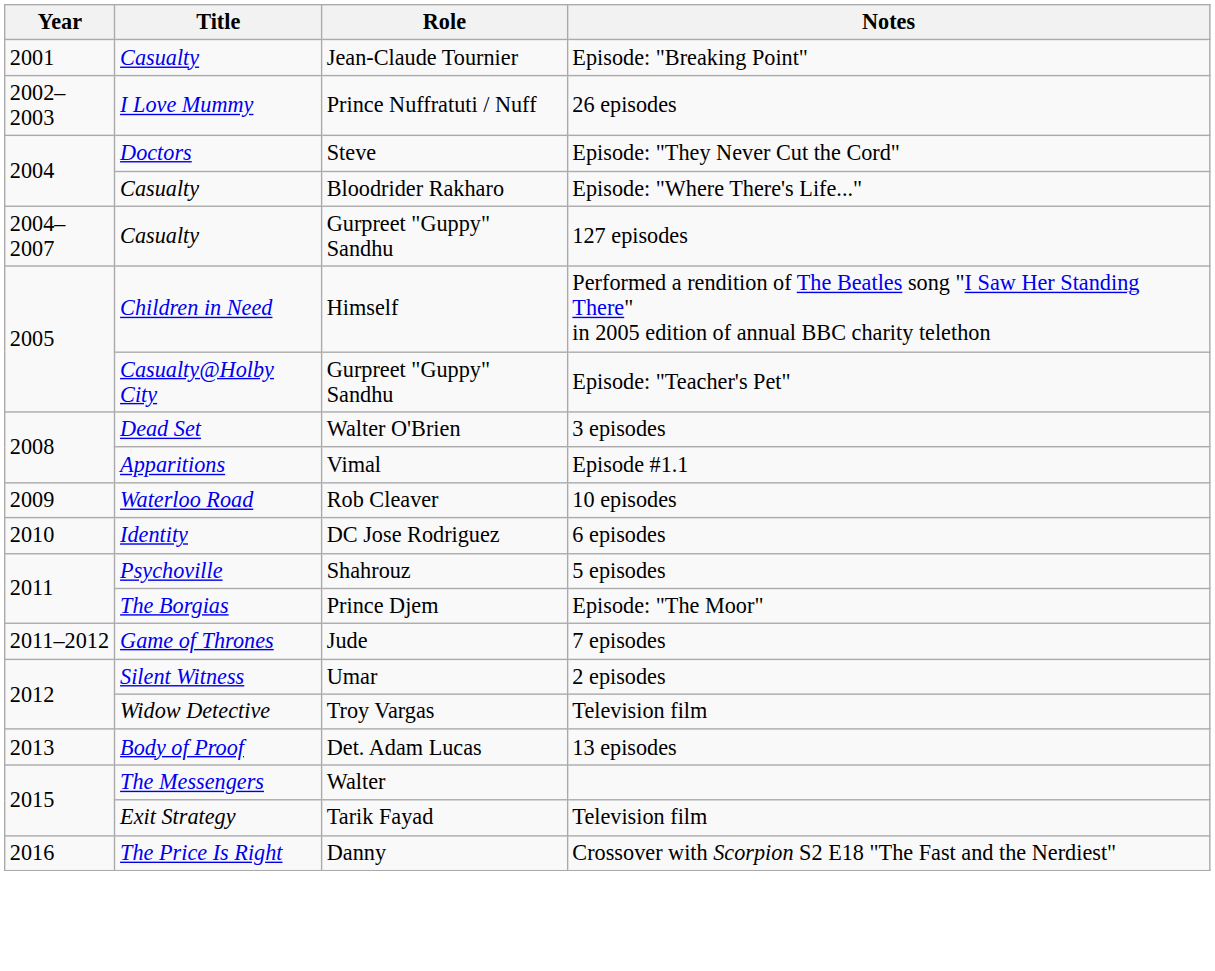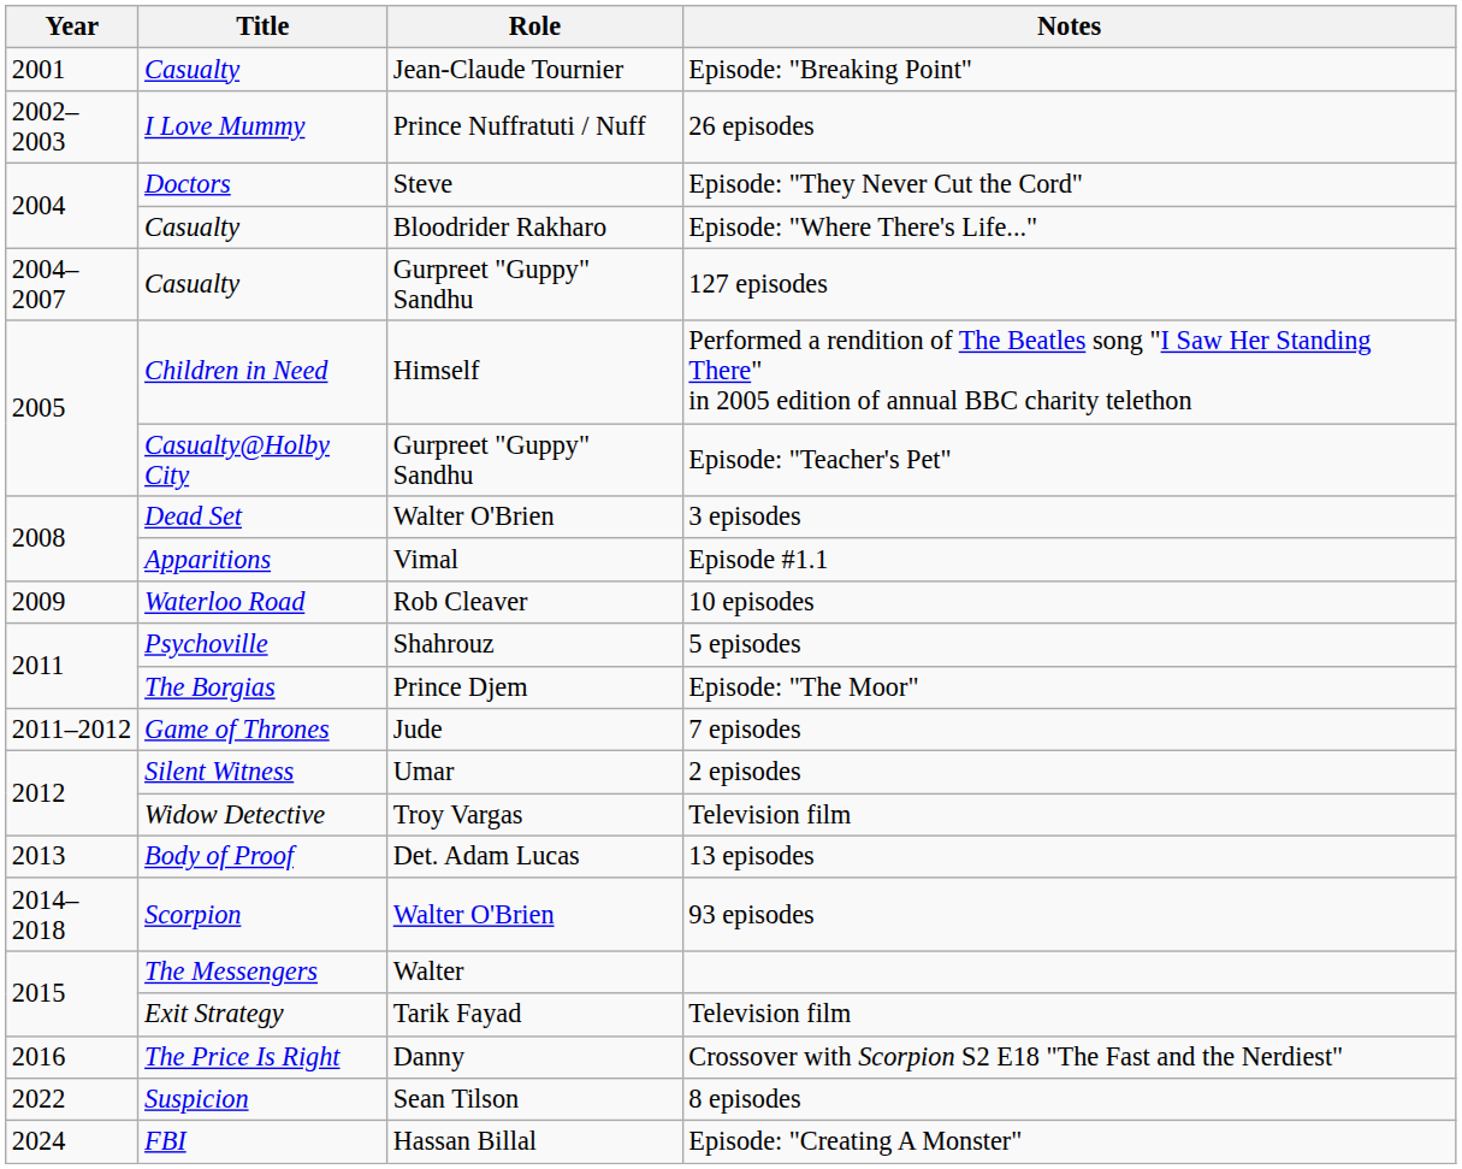- row: 2010 | Identity | DC Jose Rodriguez | 6 episodes
+ row: 2014–2018 | Scorpion | Walter O'Brien | 93 episodes
+ row: 2022 | Suspicion | Sean Tilson | 8 episodes
+ row: 2024 | FBI | Hassan Billal | Episode: "Creating A Monster"
